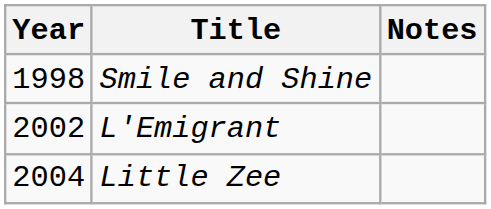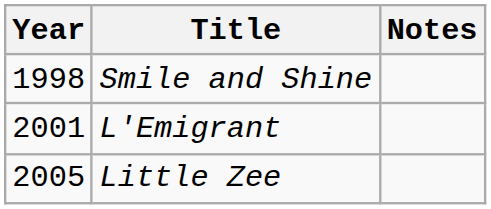L'Emigrant | Year: 2002 -> 2001
Little Zee | Year: 2004 -> 2005
